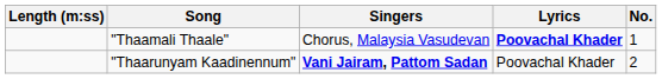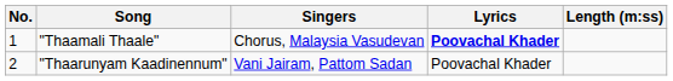columns swapped: No. <-> Length (m:ss)
"Thaarunyam Kaadinennum" | Singers: bold -> normal
